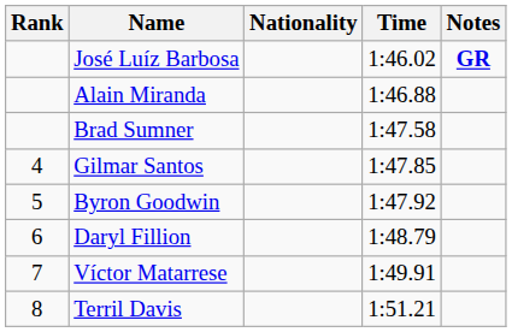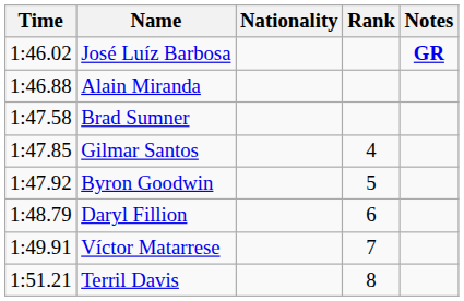columns swapped: Rank <-> Time
